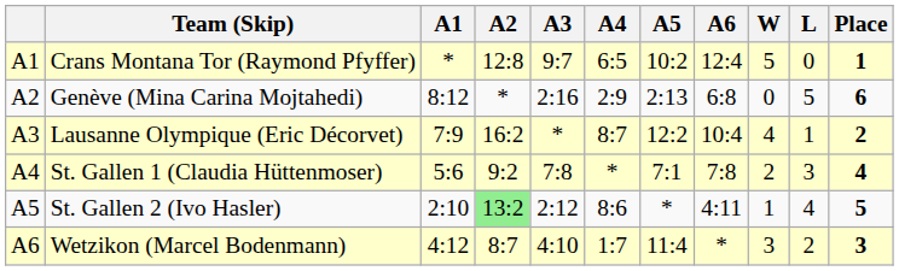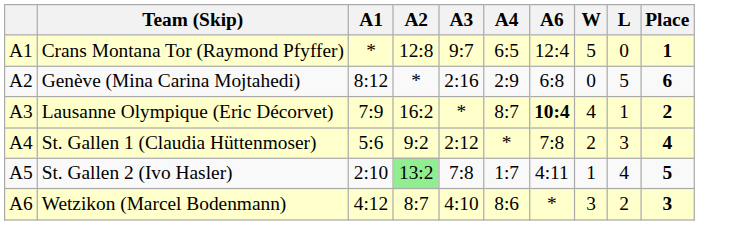- column: A5 | 10:2 | 2:13 | 12:2 | 7:1 | * | 11:4
Lausanne Olympique (Eric Décorvet) | A6: normal -> bold
St. Gallen 1 (Claudia Hüttenmoser) | A3: 7:8 -> 2:12
St. Gallen 2 (Ivo Hasler) | A3: 2:12 -> 7:8
St. Gallen 2 (Ivo Hasler) | A4: 8:6 -> 1:7
Wetzikon (Marcel Bodenmann) | A4: 1:7 -> 8:6
